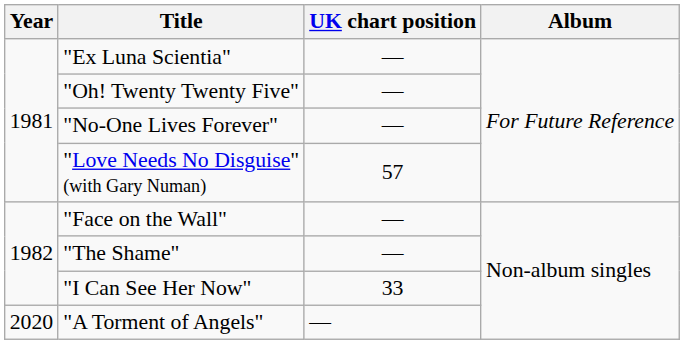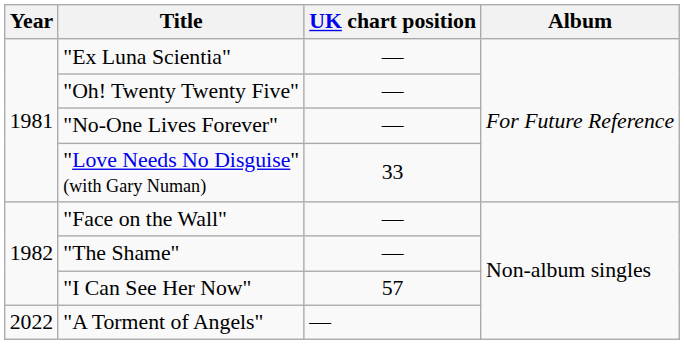"Love Needs No Disguise" (with Gary Numan) | UK chart position: 57 -> 33
"I Can See Her Now" | UK chart position: 33 -> 57
"A Torment of Angels" | Year: 2020 -> 2022
